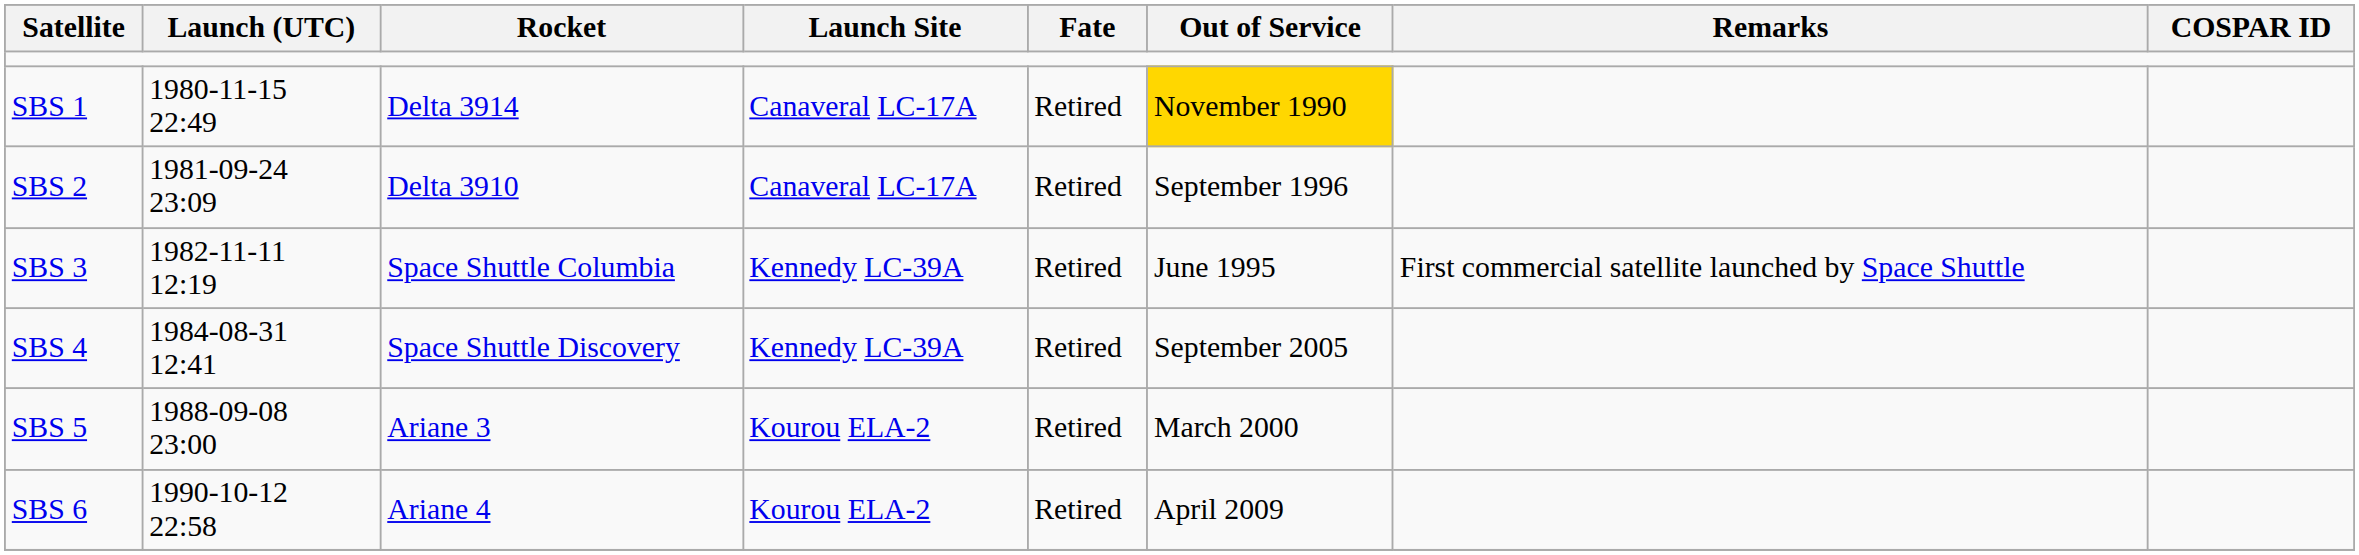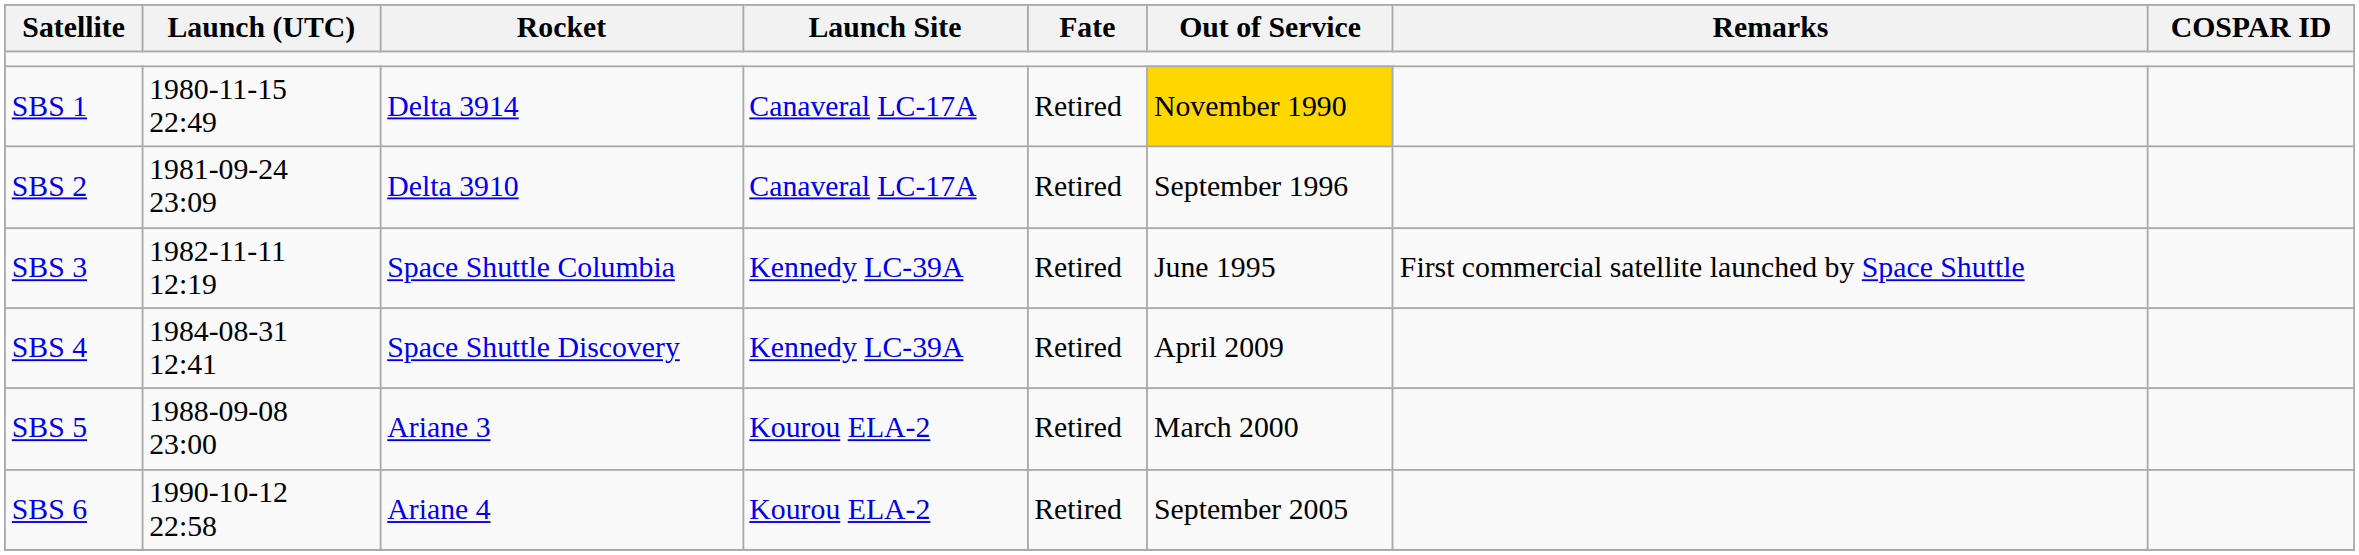SBS 4 | Out of Service: September 2005 -> April 2009
SBS 6 | Out of Service: April 2009 -> September 2005
